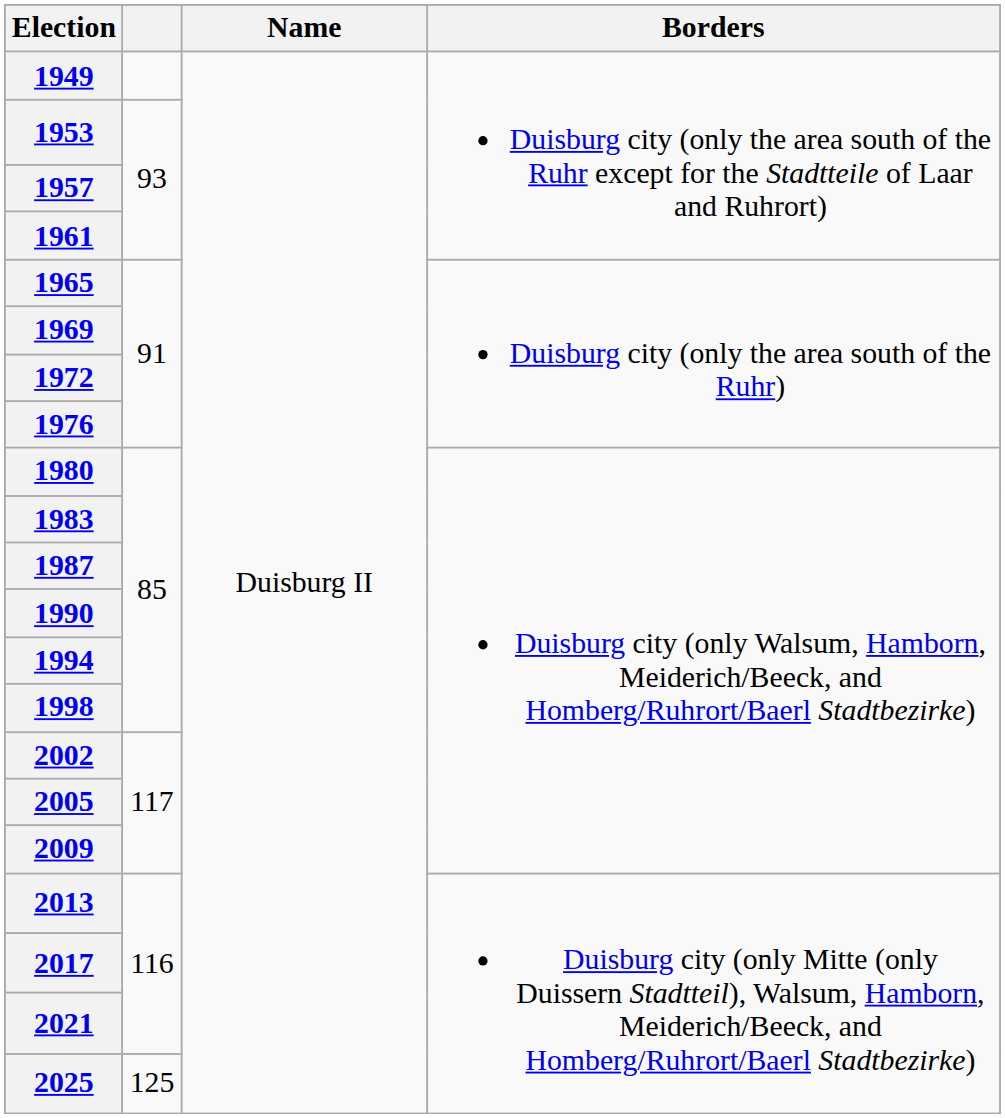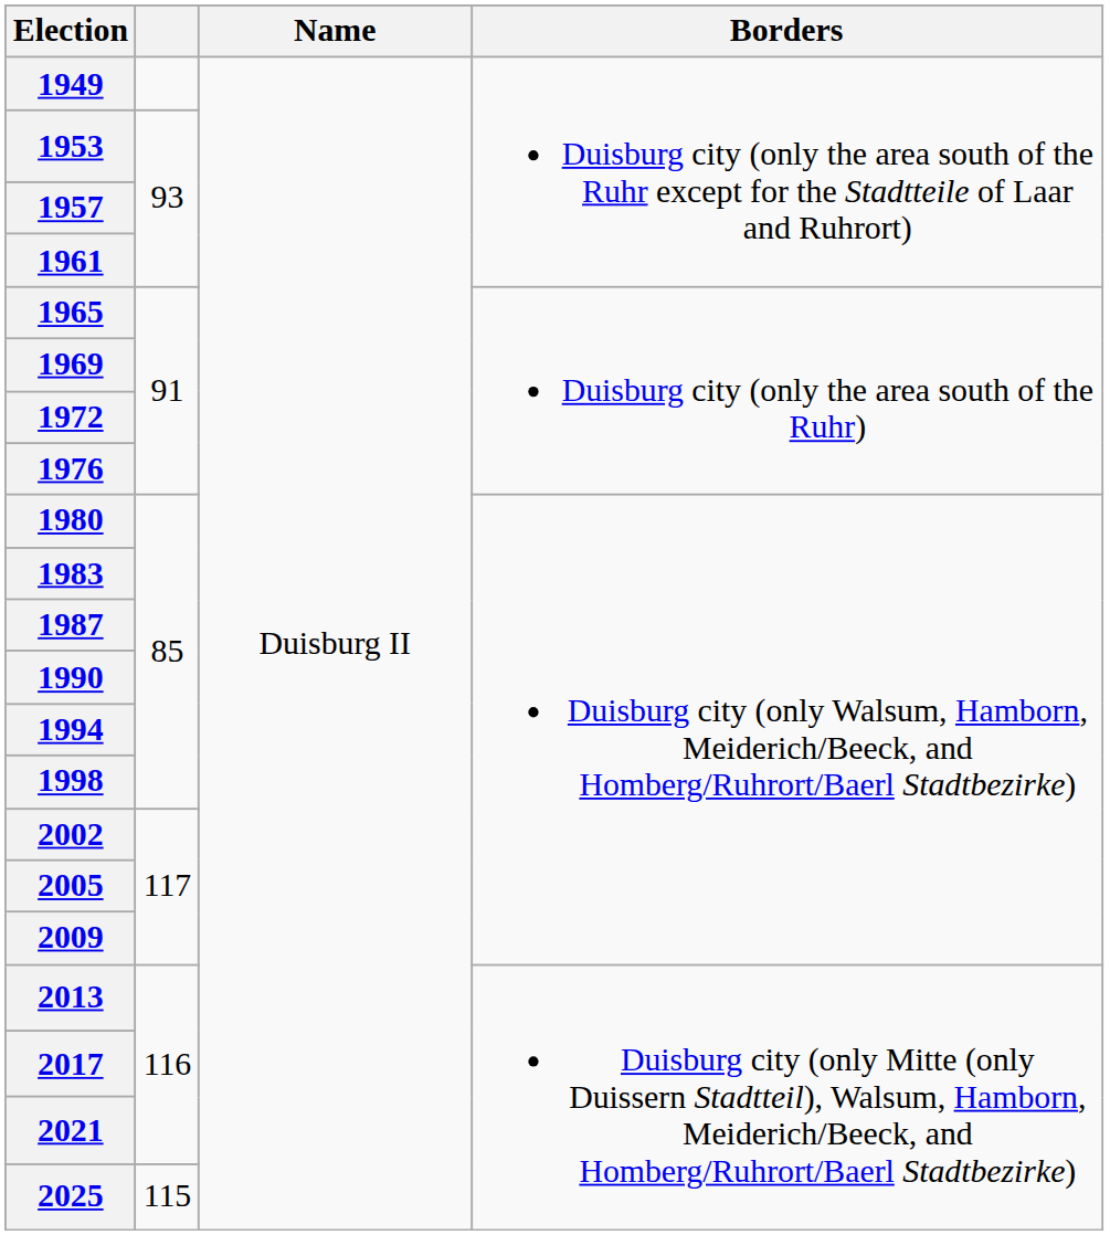2025 | column 2: 125 -> 115
